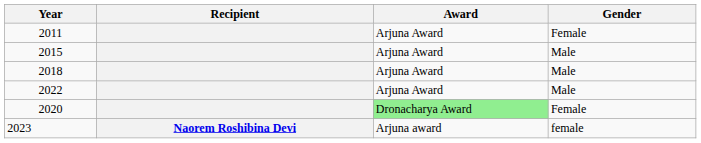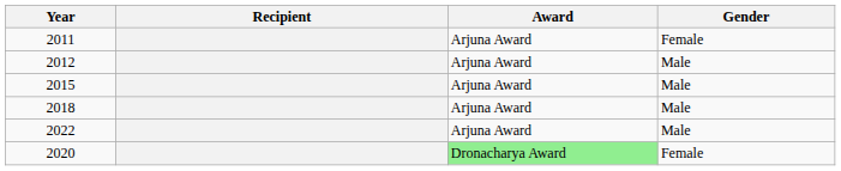+ row: 2012 | Arjuna Award | Male
- row: 2023 | Naorem Roshibina Devi | Arjuna award | female
